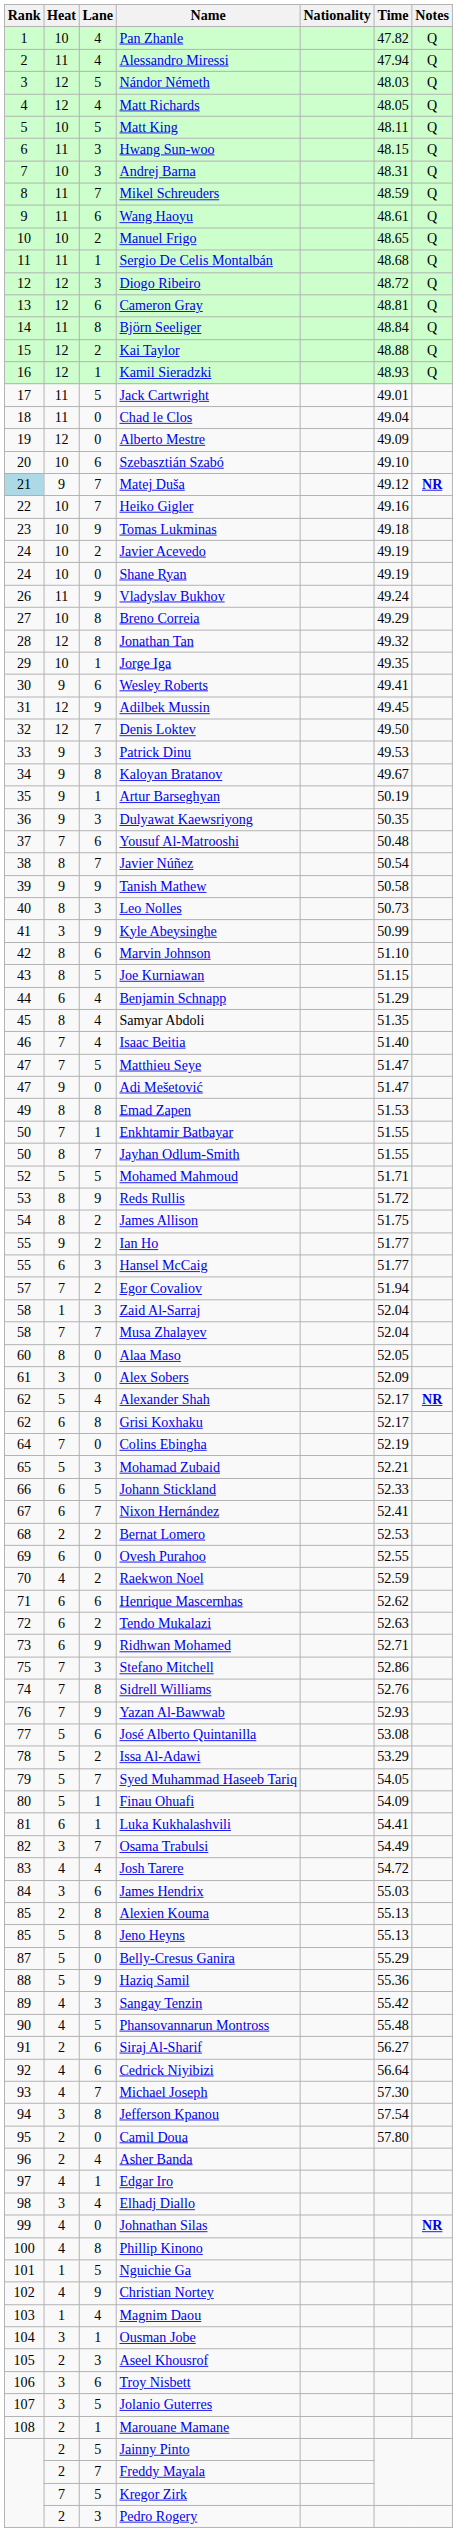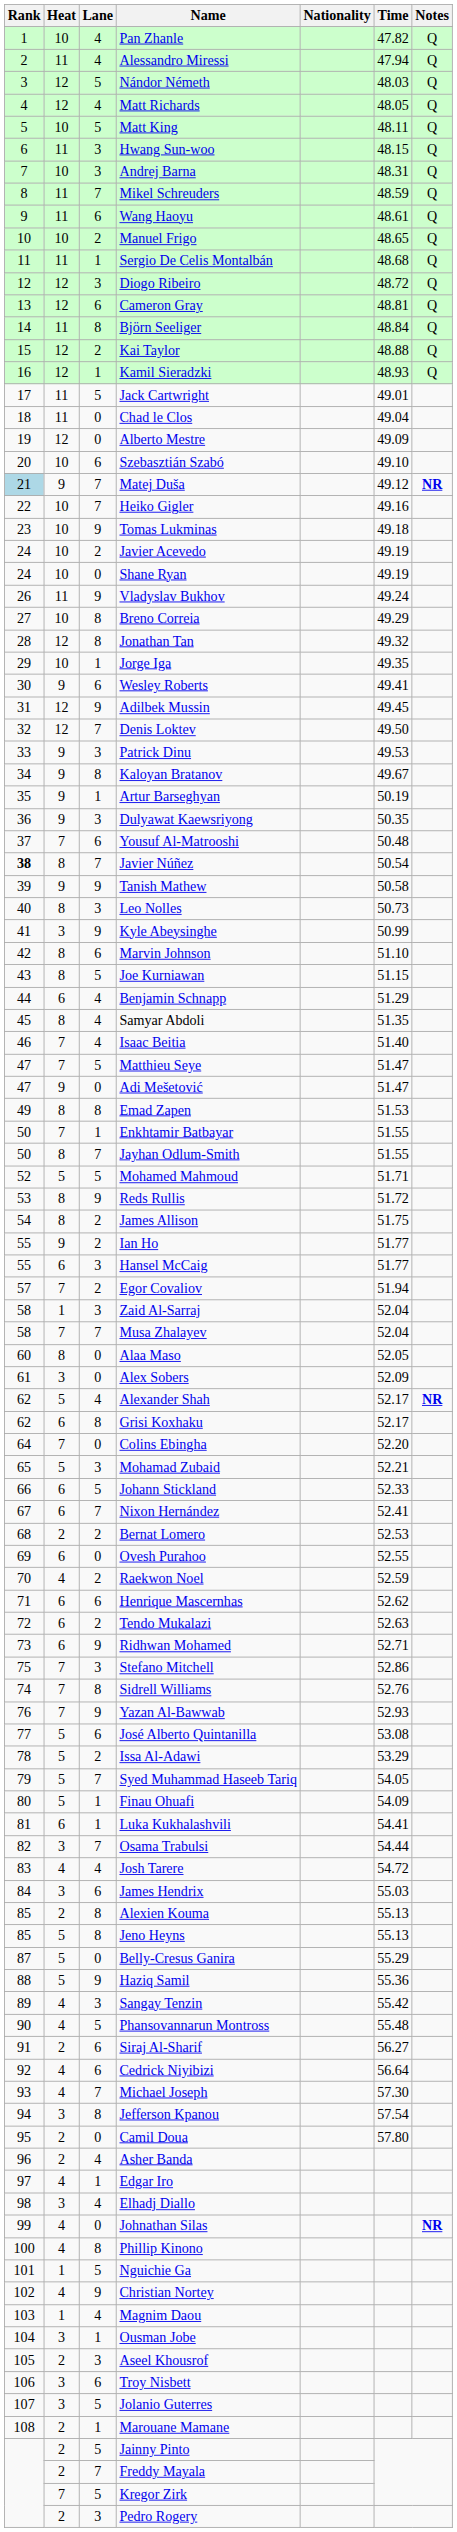Javier Núñez | Rank: normal -> bold
Colins Ebingha | Time: 52.19 -> 52.20
Osama Trabulsi | Time: 54.49 -> 54.44
